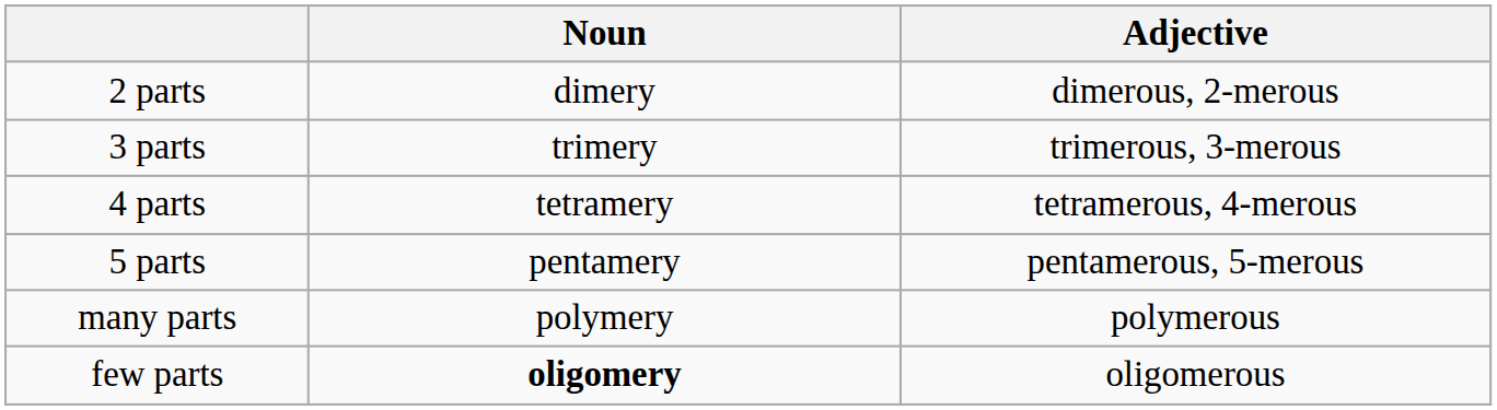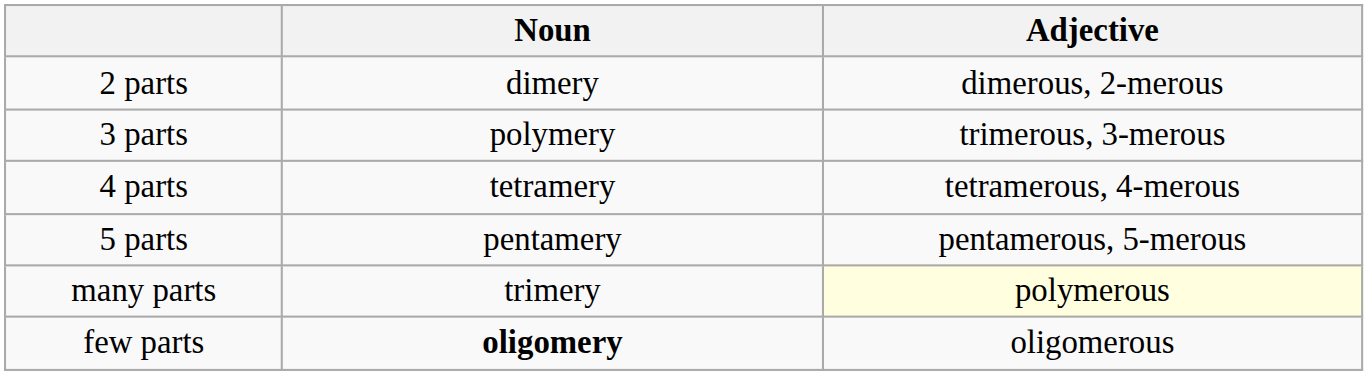3 parts | Noun: trimery -> polymery
many parts | Noun: polymery -> trimery
many parts | Adjective: no background -> lightyellow background
